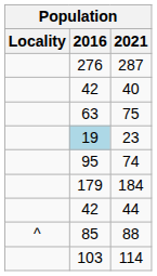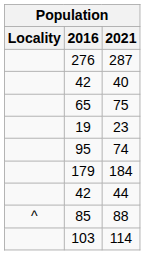75 | 2016: 63 -> 65
23 | 2016: lightblue background -> no background
